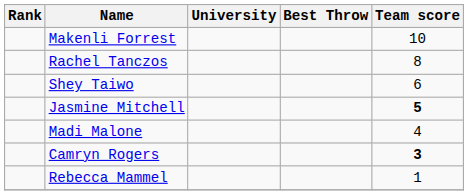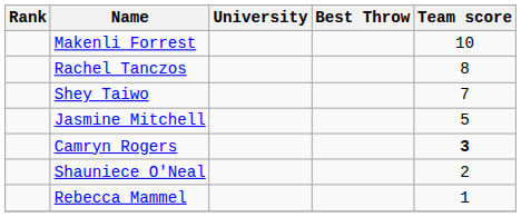Shey Taiwo | Team score: 6 -> 7
Jasmine Mitchell | Team score: bold -> normal
- row: Madi Malone | 4
+ row: Shauniece O'Neal | 2
